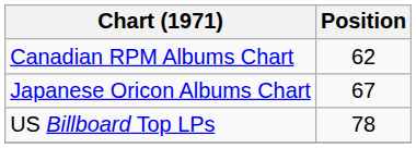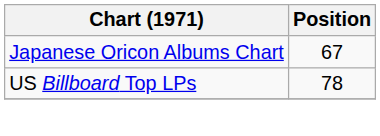- row: Canadian RPM Albums Chart | 62
